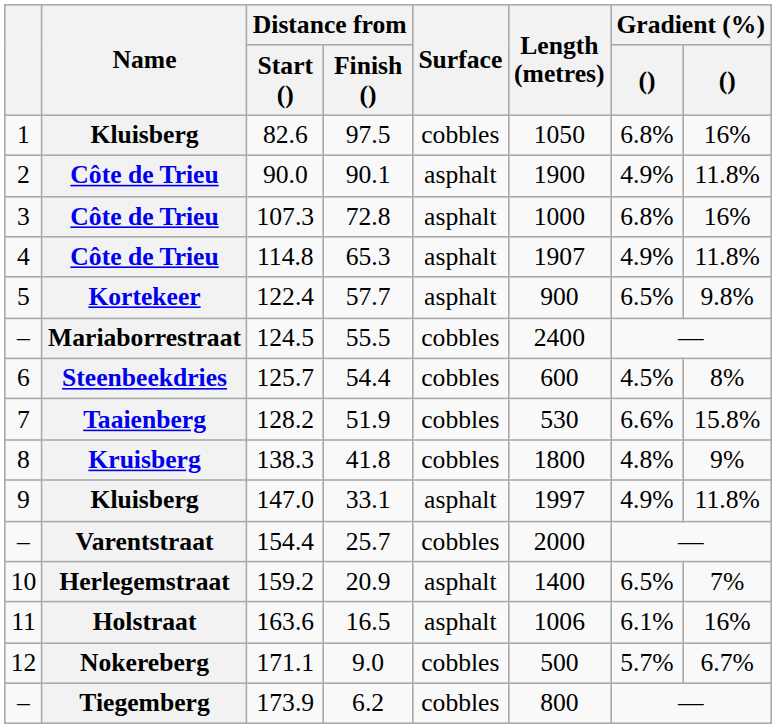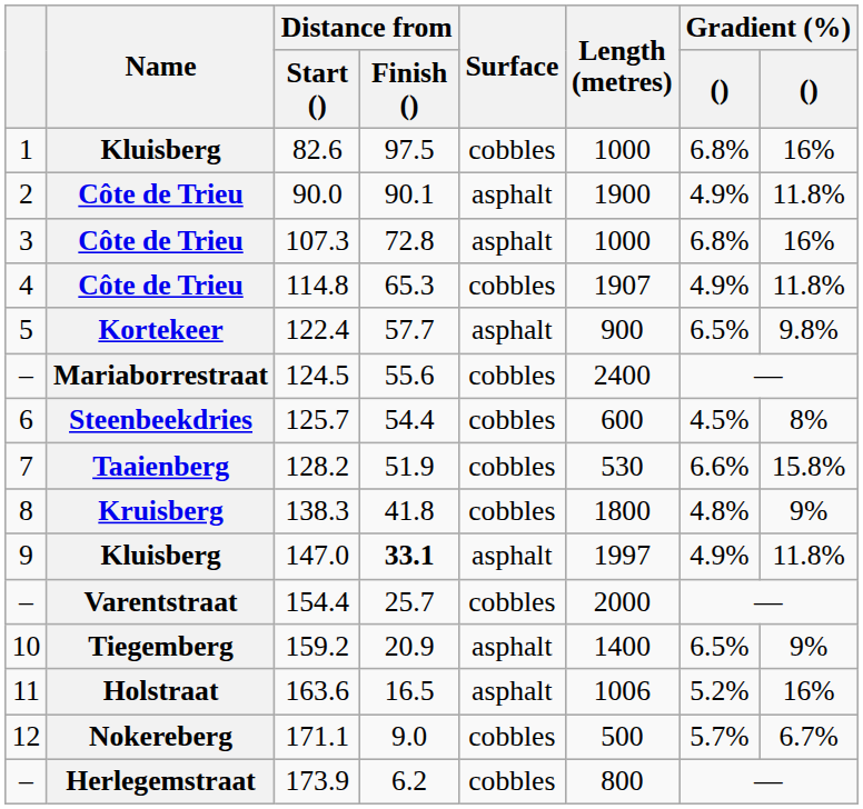82.6 | Length (metres): 1050 -> 1000
114.8 | Surface: asphalt -> cobbles
124.5 | Distance from / Finish (): 55.5 -> 55.6
147.0 | Distance from / Finish (): normal -> bold
159.2 | Name: Herlegemstraat -> Tiegemberg
159.2 | column 8: 7% -> 9%
163.6 | column 7: 6.1% -> 5.2%
173.9 | Name: Tiegemberg -> Herlegemstraat
